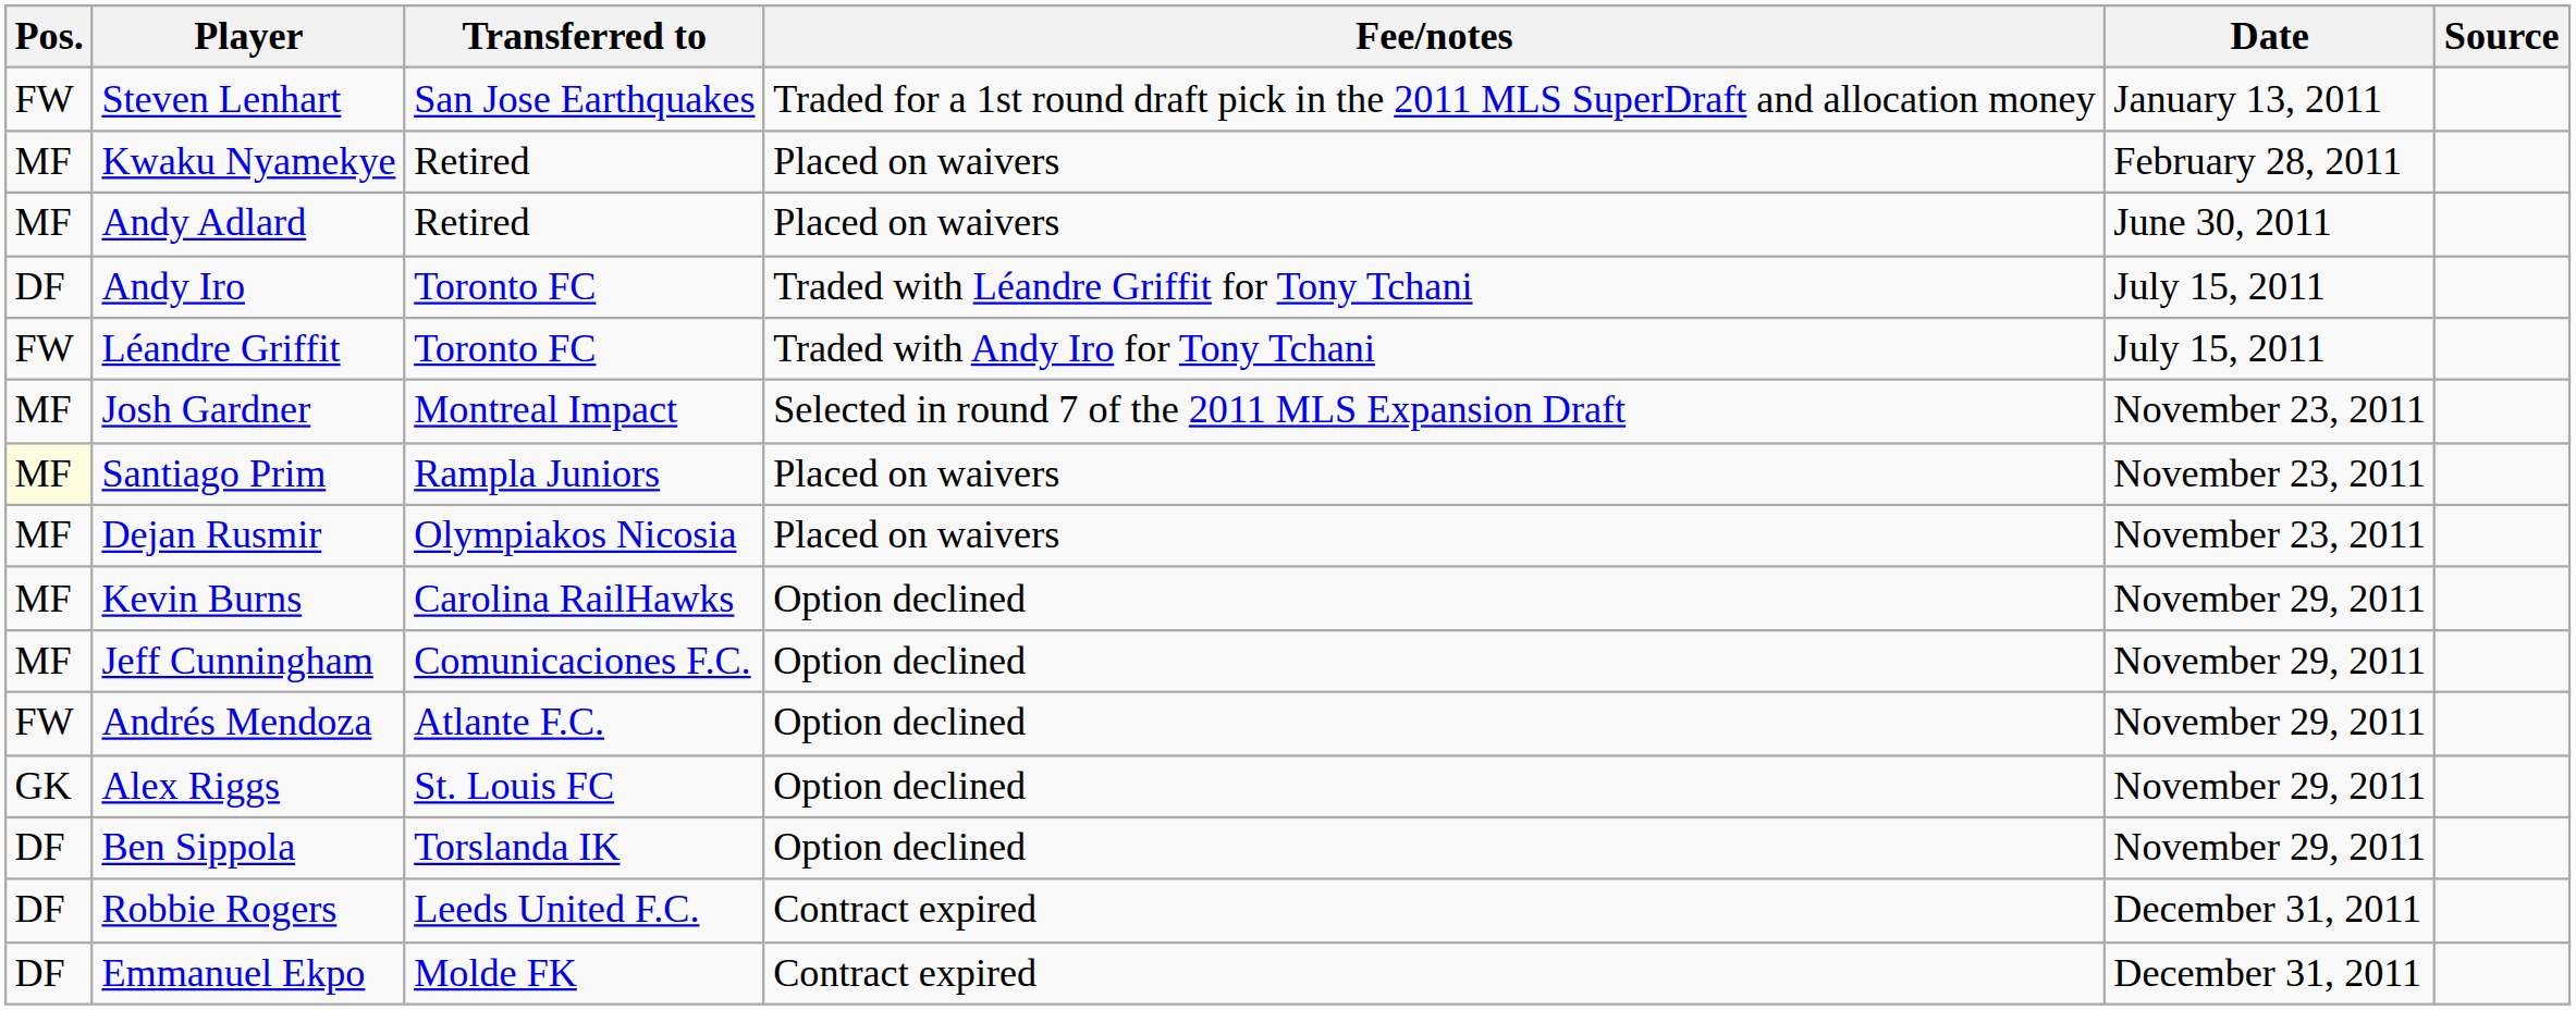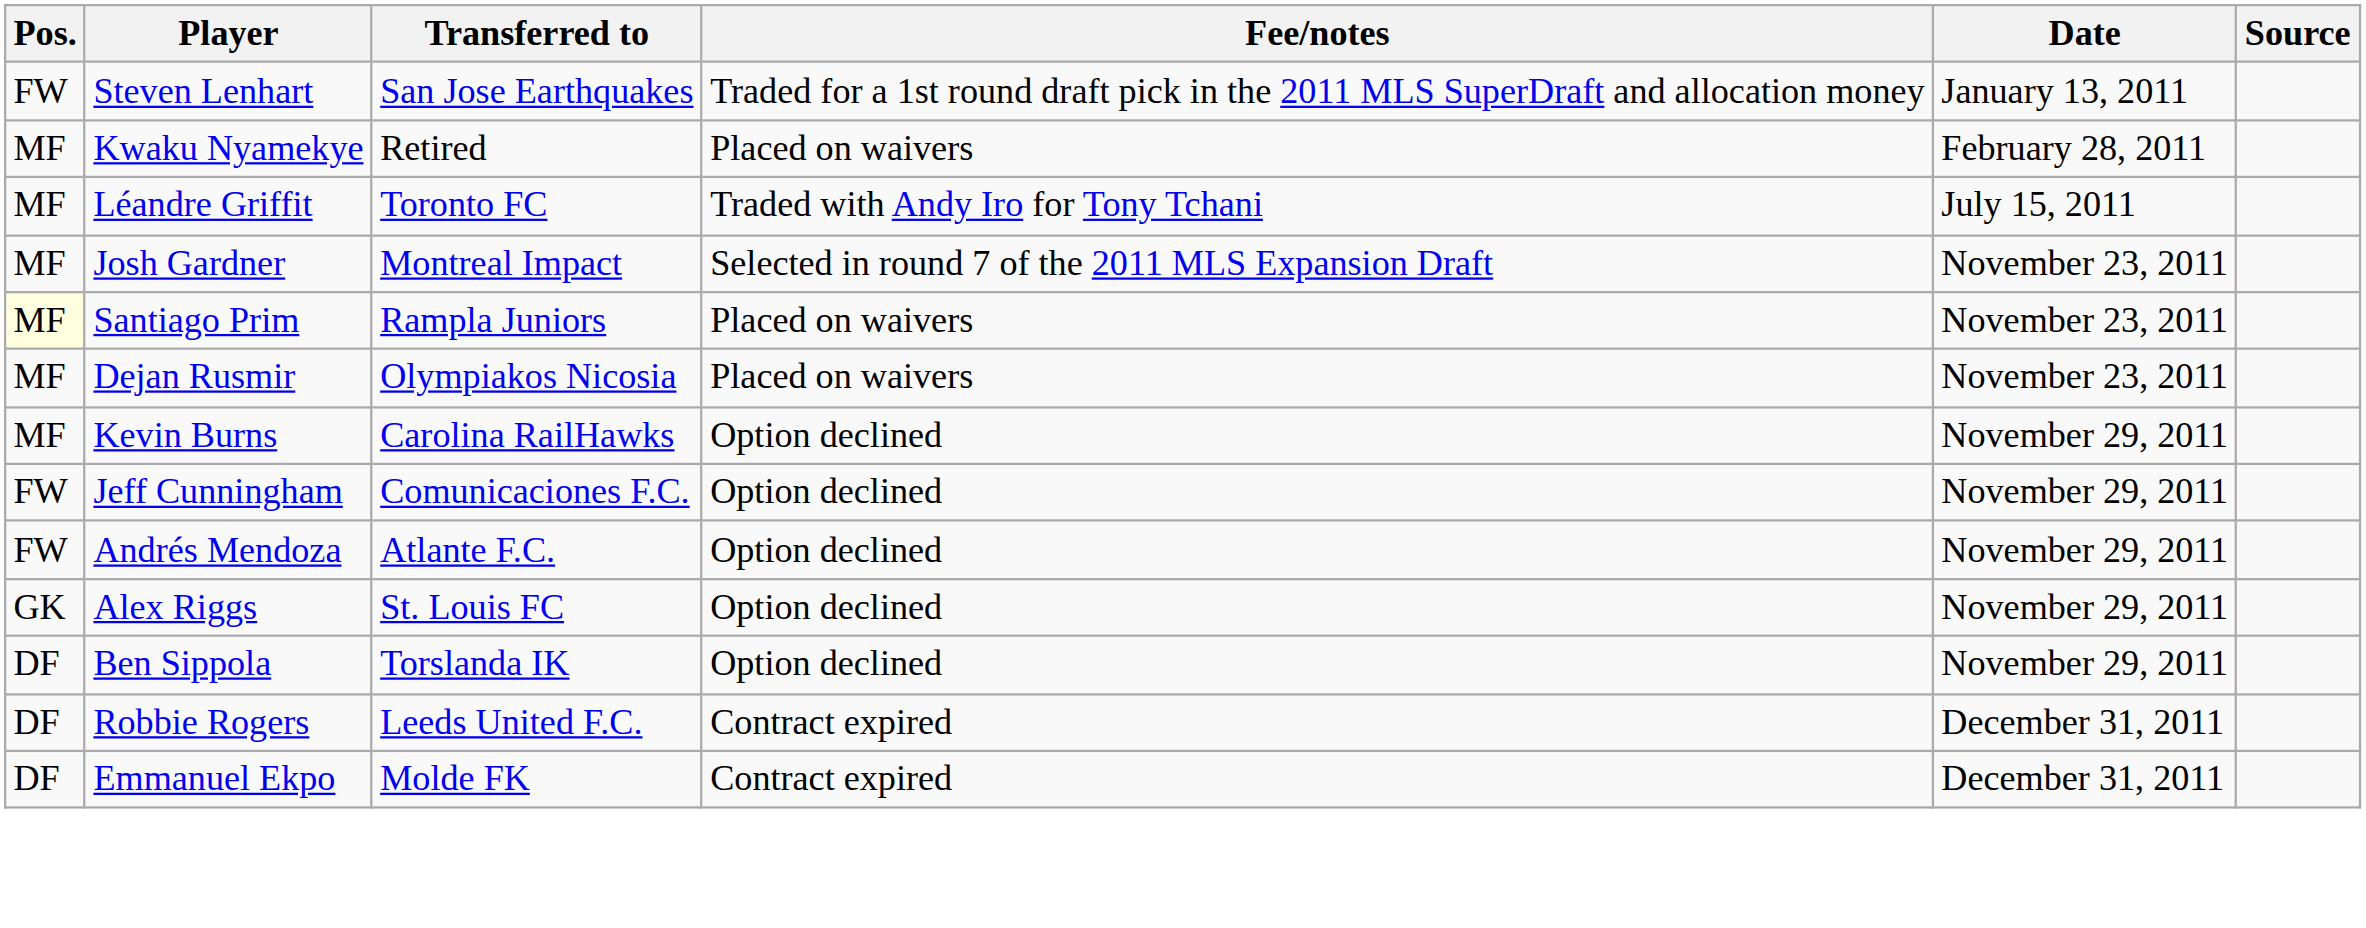- row: MF | Andy Adlard | Retired | Placed on waivers | June 30, 2011
- row: DF | Andy Iro | Toronto FC | Traded with Léandre Griffit for Tony Tchani | July 15, 2011
Léandre Griffit | Pos.: FW -> MF
Jeff Cunningham | Pos.: MF -> FW
